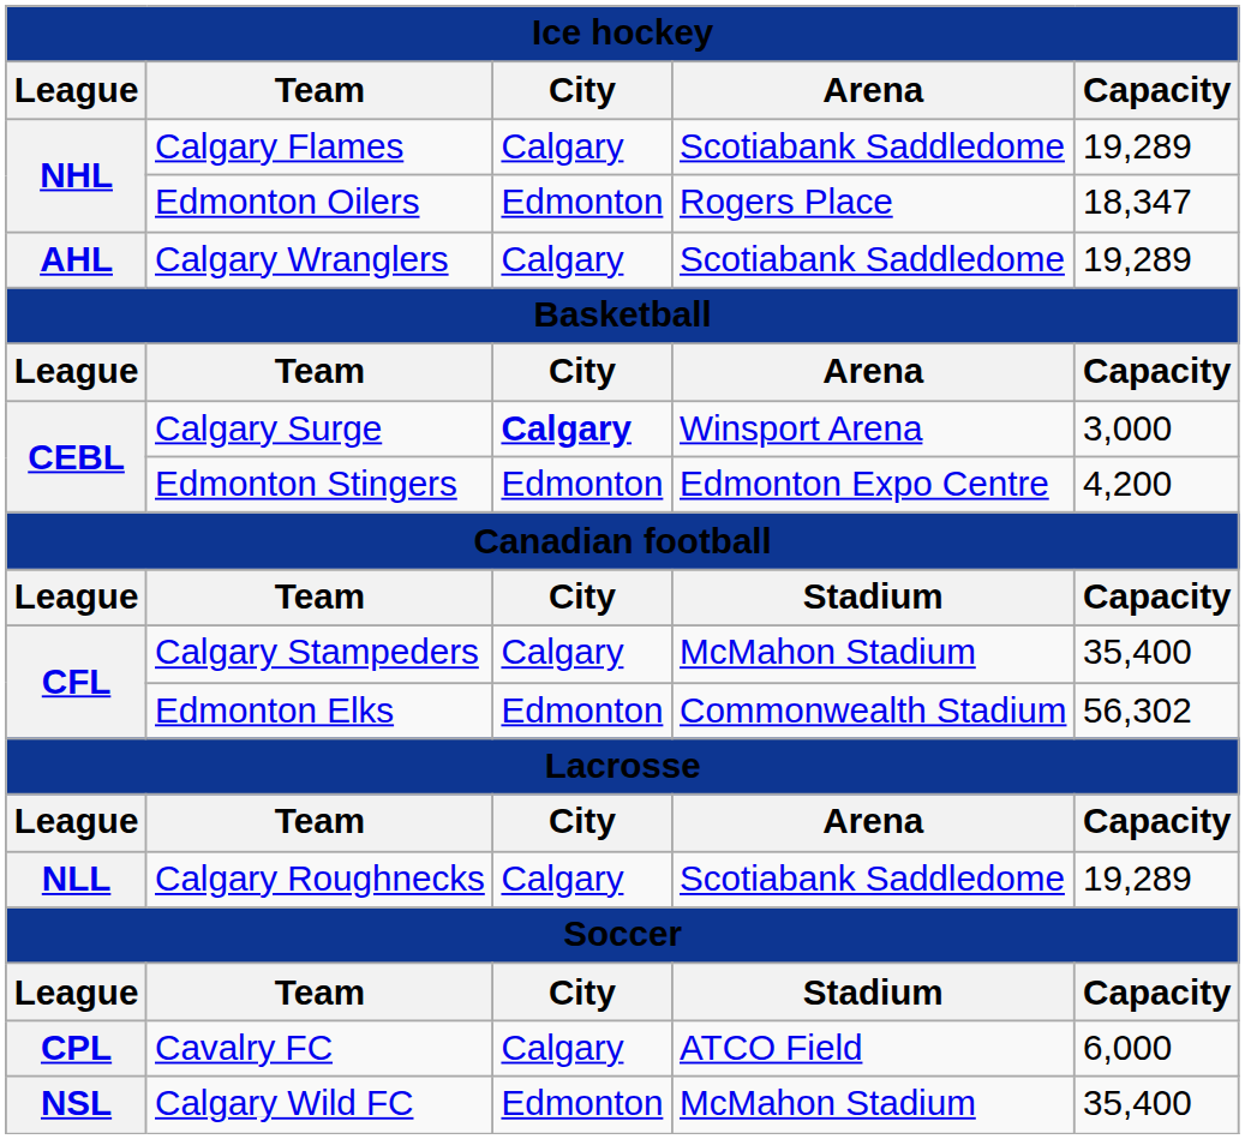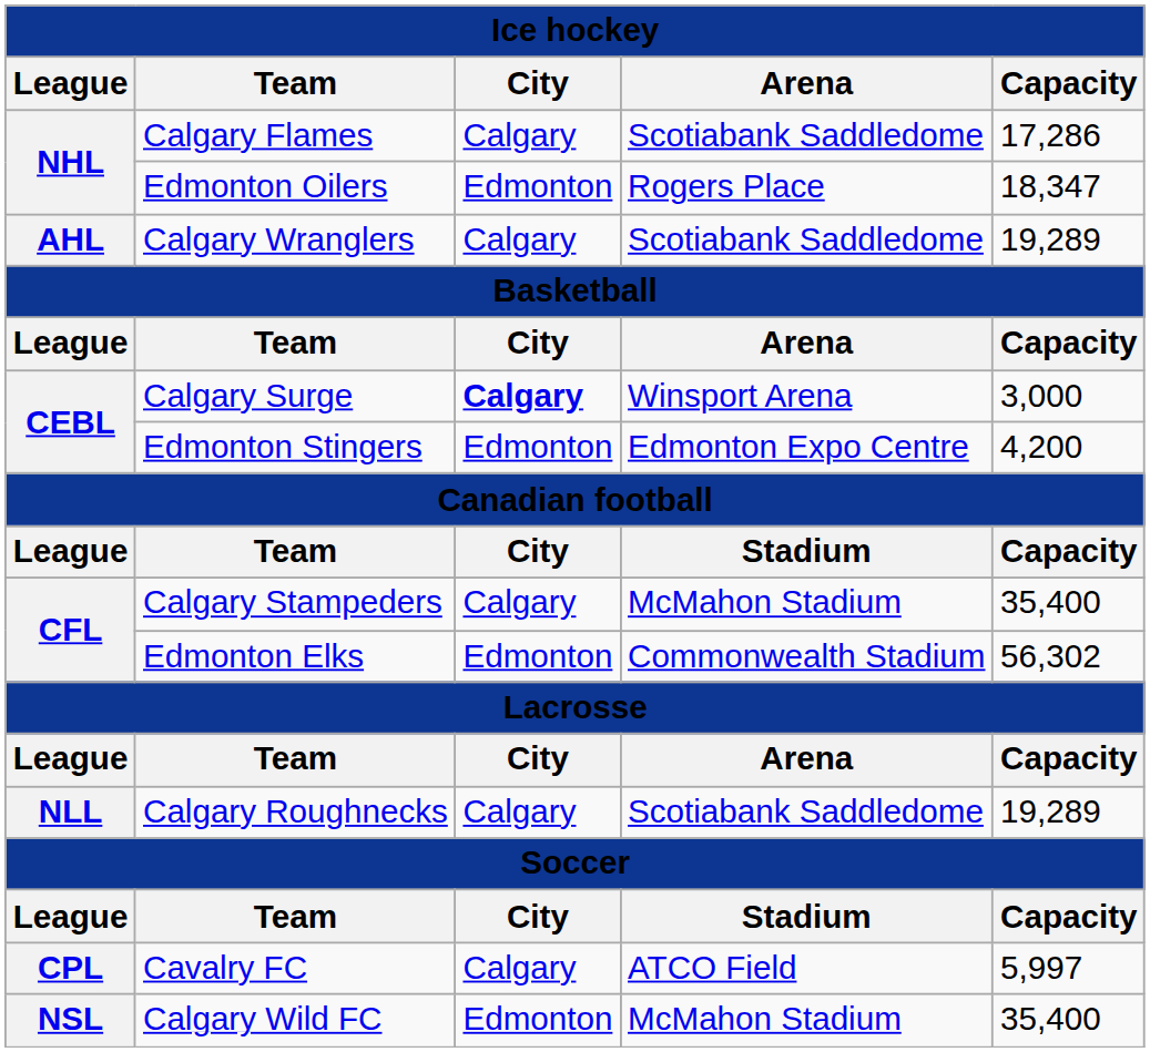Calgary Flames | Capacity: 19,289 -> 17,286
Cavalry FC | Capacity: 6,000 -> 5,997
